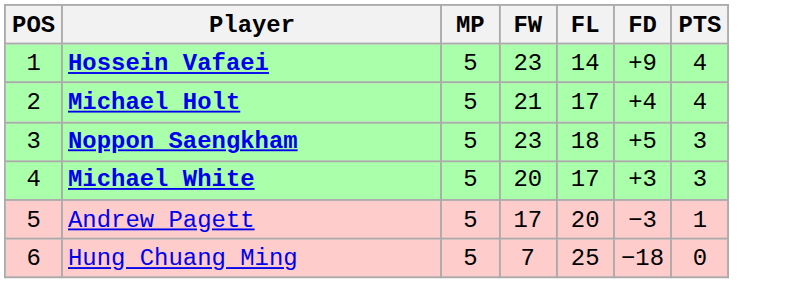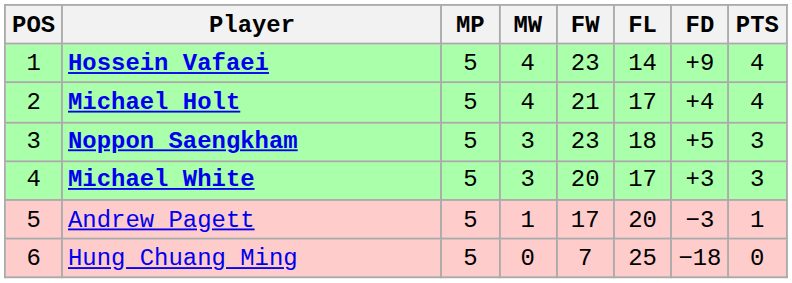+ column: MW | 4 | 4 | 3 | 3 | 1 | 0
